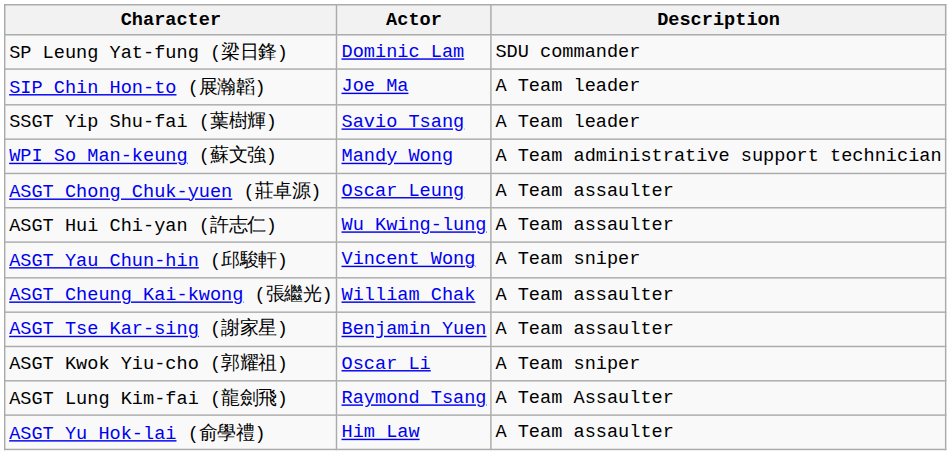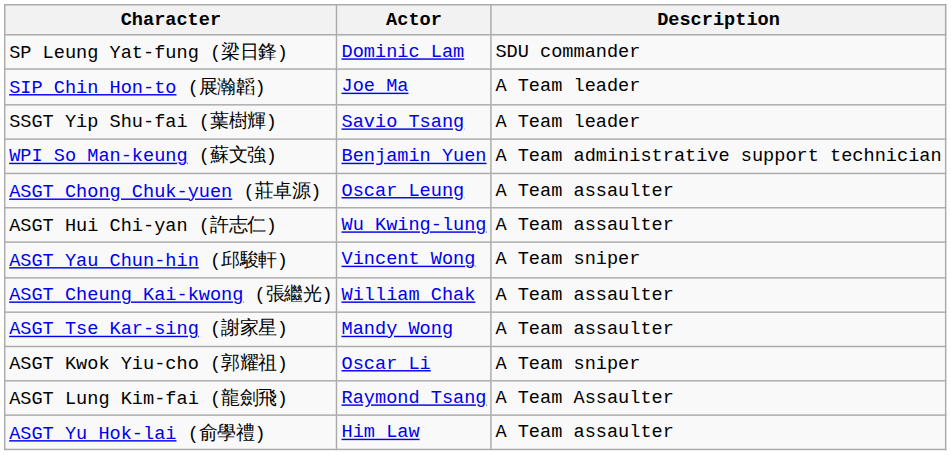WPI So Man-keung (蘇文強) | Actor: Mandy Wong -> Benjamin Yuen
ASGT Tse Kar-sing (謝家星) | Actor: Benjamin Yuen -> Mandy Wong
